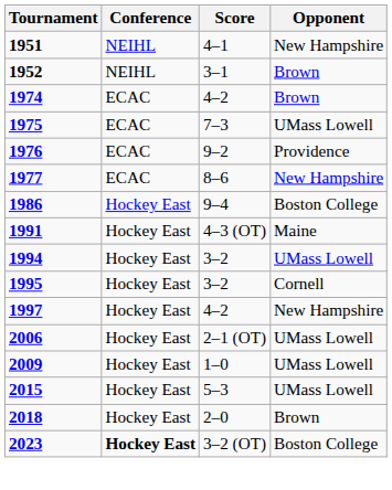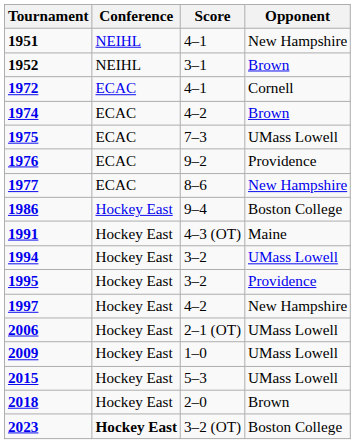+ row: 1972 | ECAC | 4–1 | Cornell
1995 | Opponent: Cornell -> Providence
